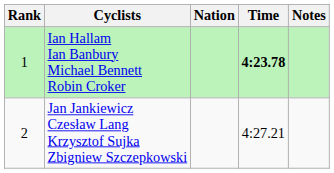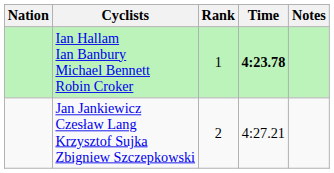columns swapped: Rank <-> Nation
